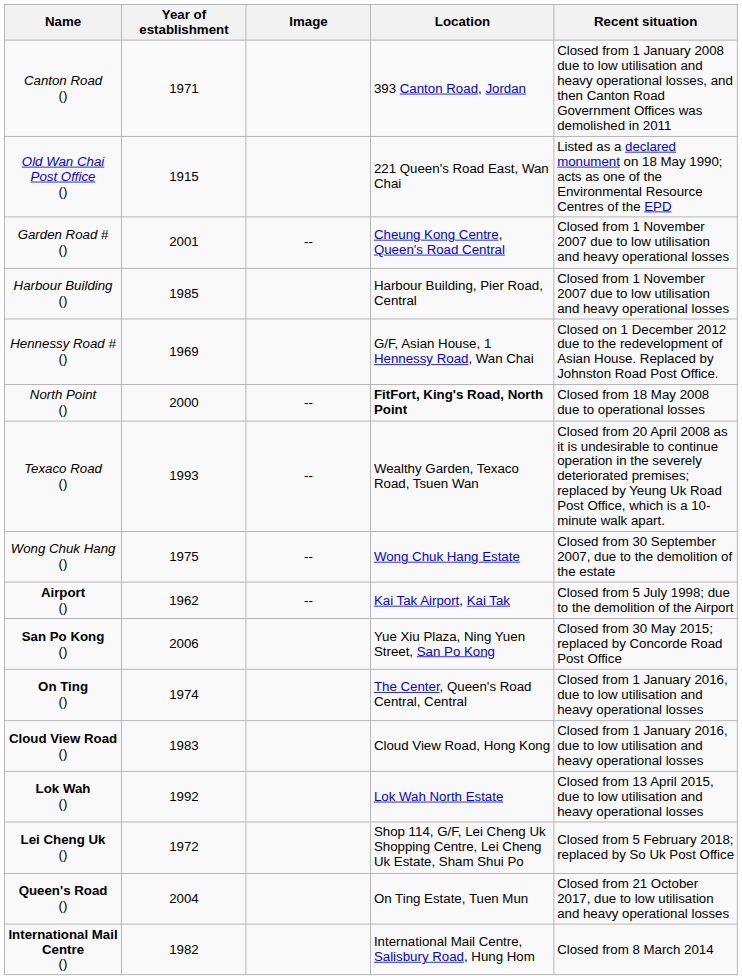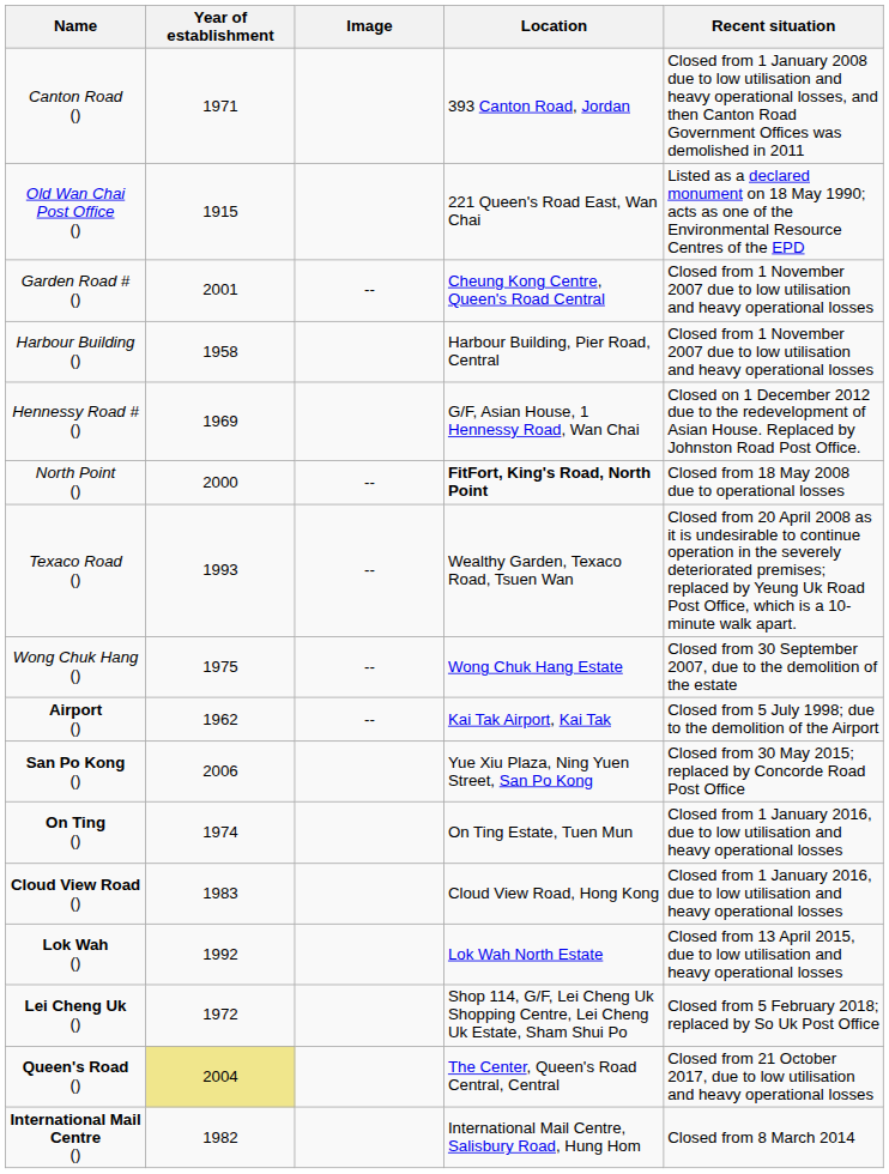Harbour Building () | Year of establishment: 1985 -> 1958
On Ting () | Location: The Center, Queen's Road Central, Central -> On Ting Estate, Tuen Mun
Queen's Road () | Year of establishment: no background -> khaki background
Queen's Road () | Location: On Ting Estate, Tuen Mun -> The Center, Queen's Road Central, Central
